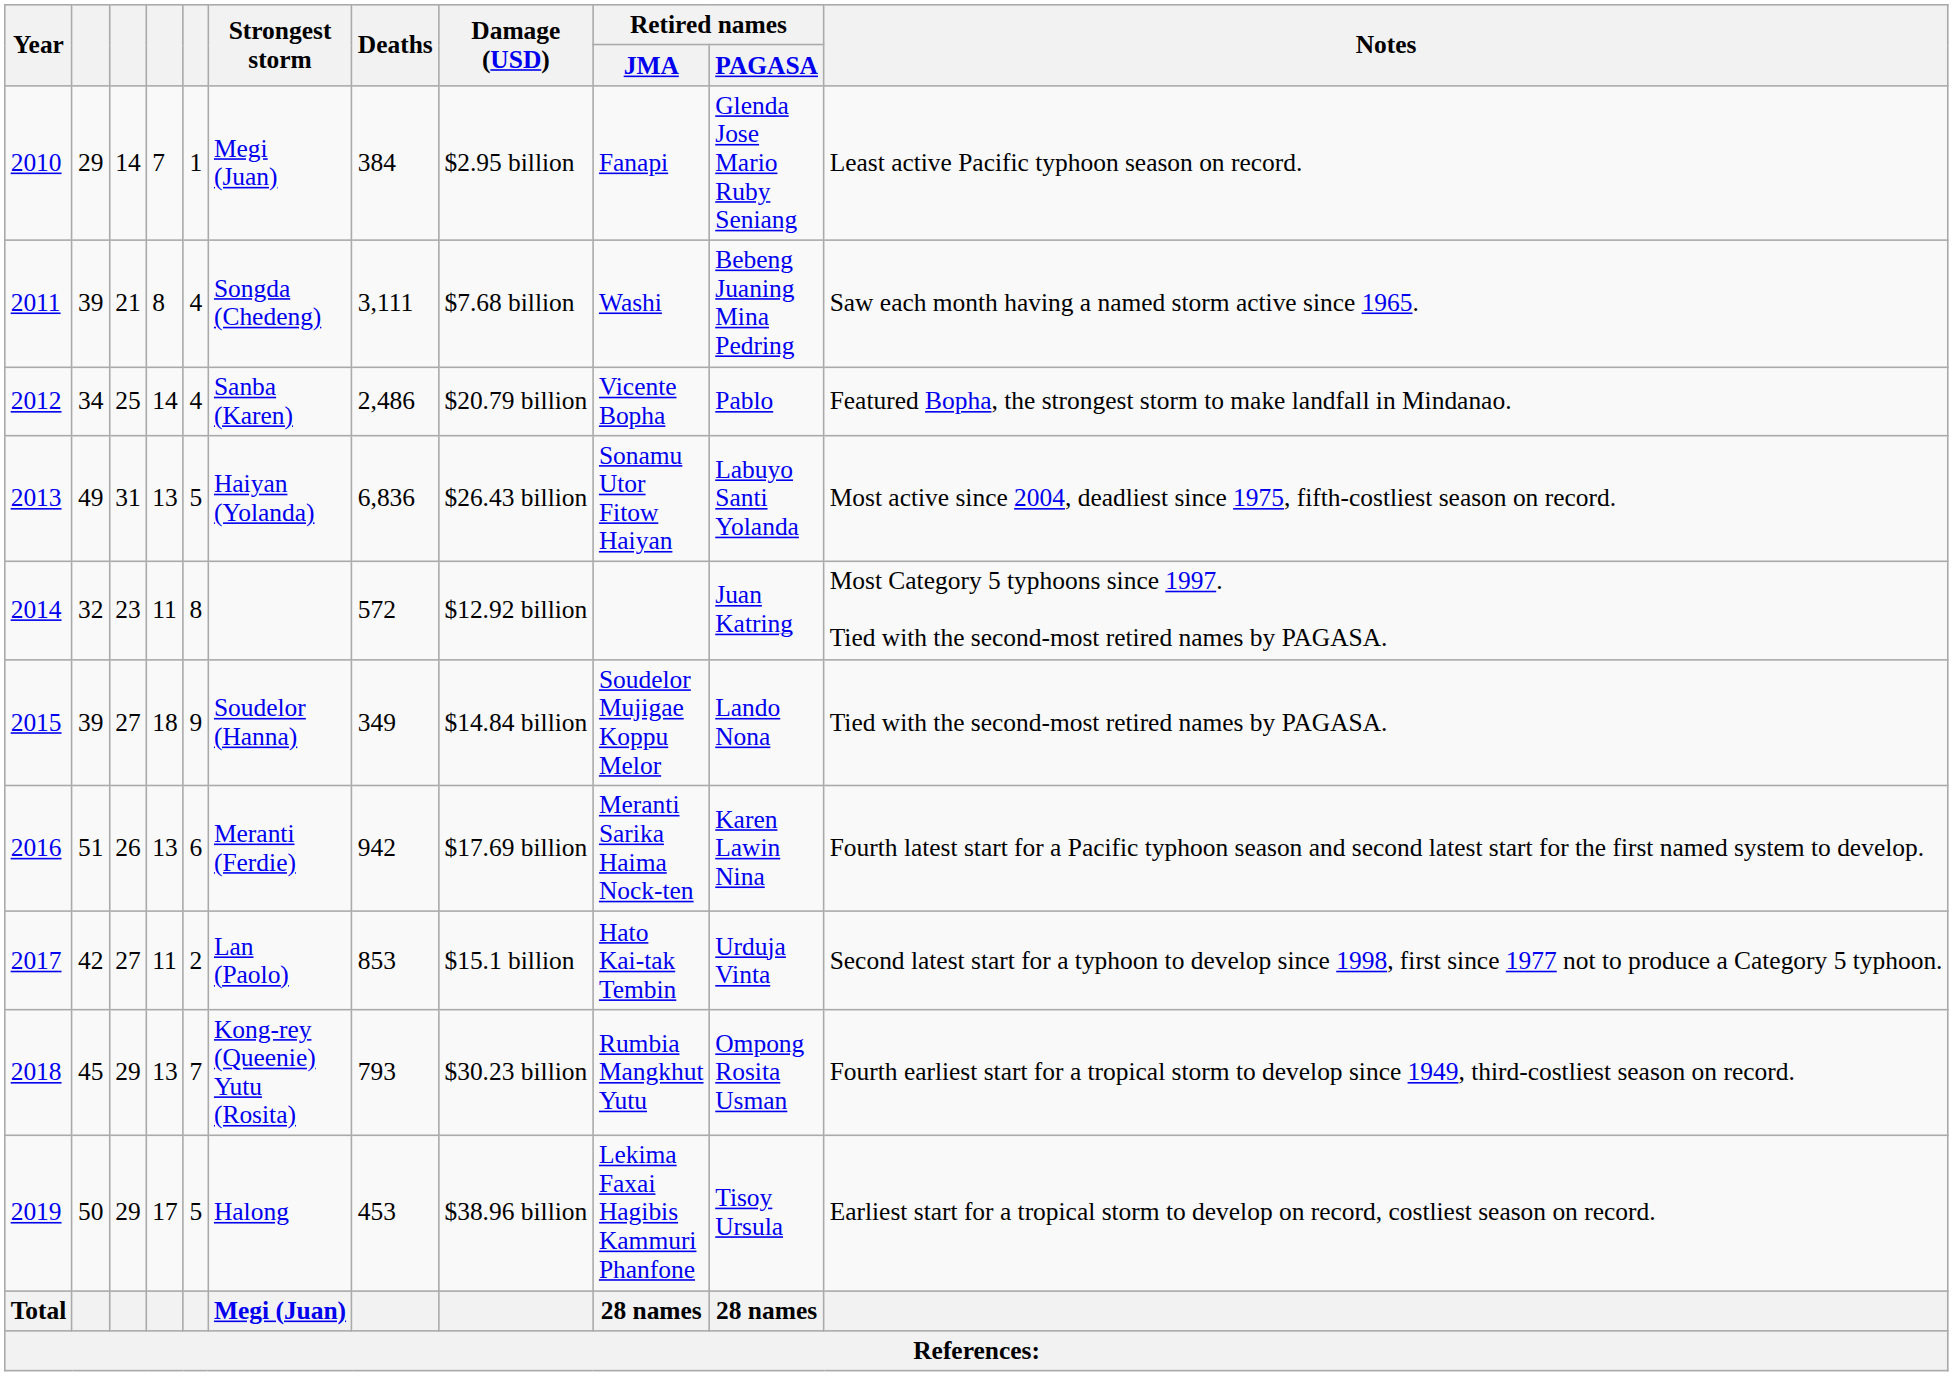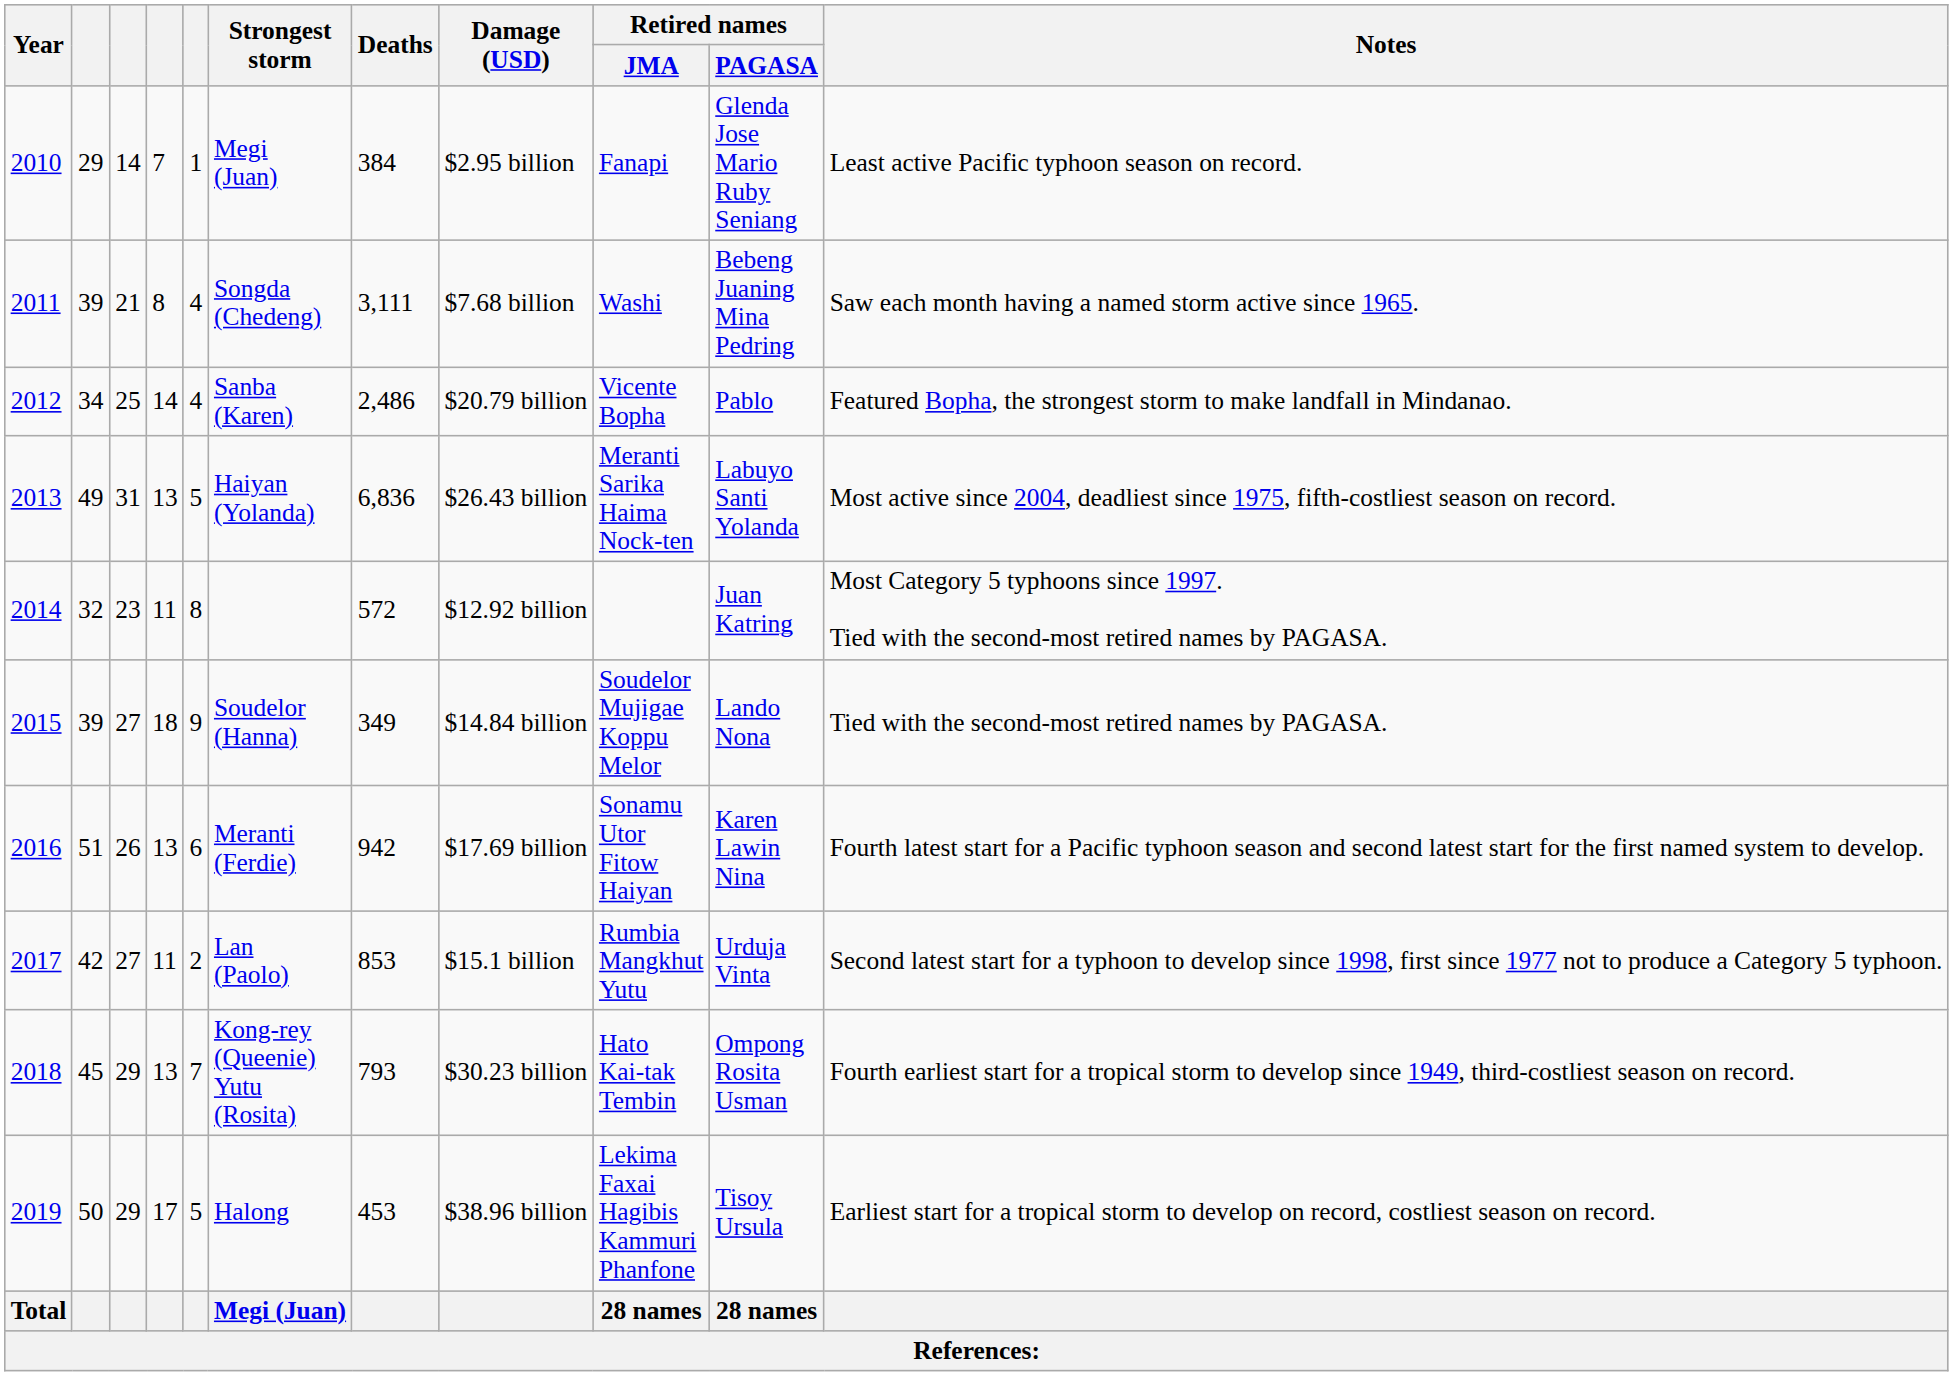2013 | Retired names / JMA: Sonamu Utor Fitow Haiyan -> Meranti Sarika Haima Nock-ten
2016 | Retired names / JMA: Meranti Sarika Haima Nock-ten -> Sonamu Utor Fitow Haiyan
2017 | Retired names / JMA: Hato Kai-tak Tembin -> Rumbia Mangkhut Yutu
2018 | Retired names / JMA: Rumbia Mangkhut Yutu -> Hato Kai-tak Tembin
